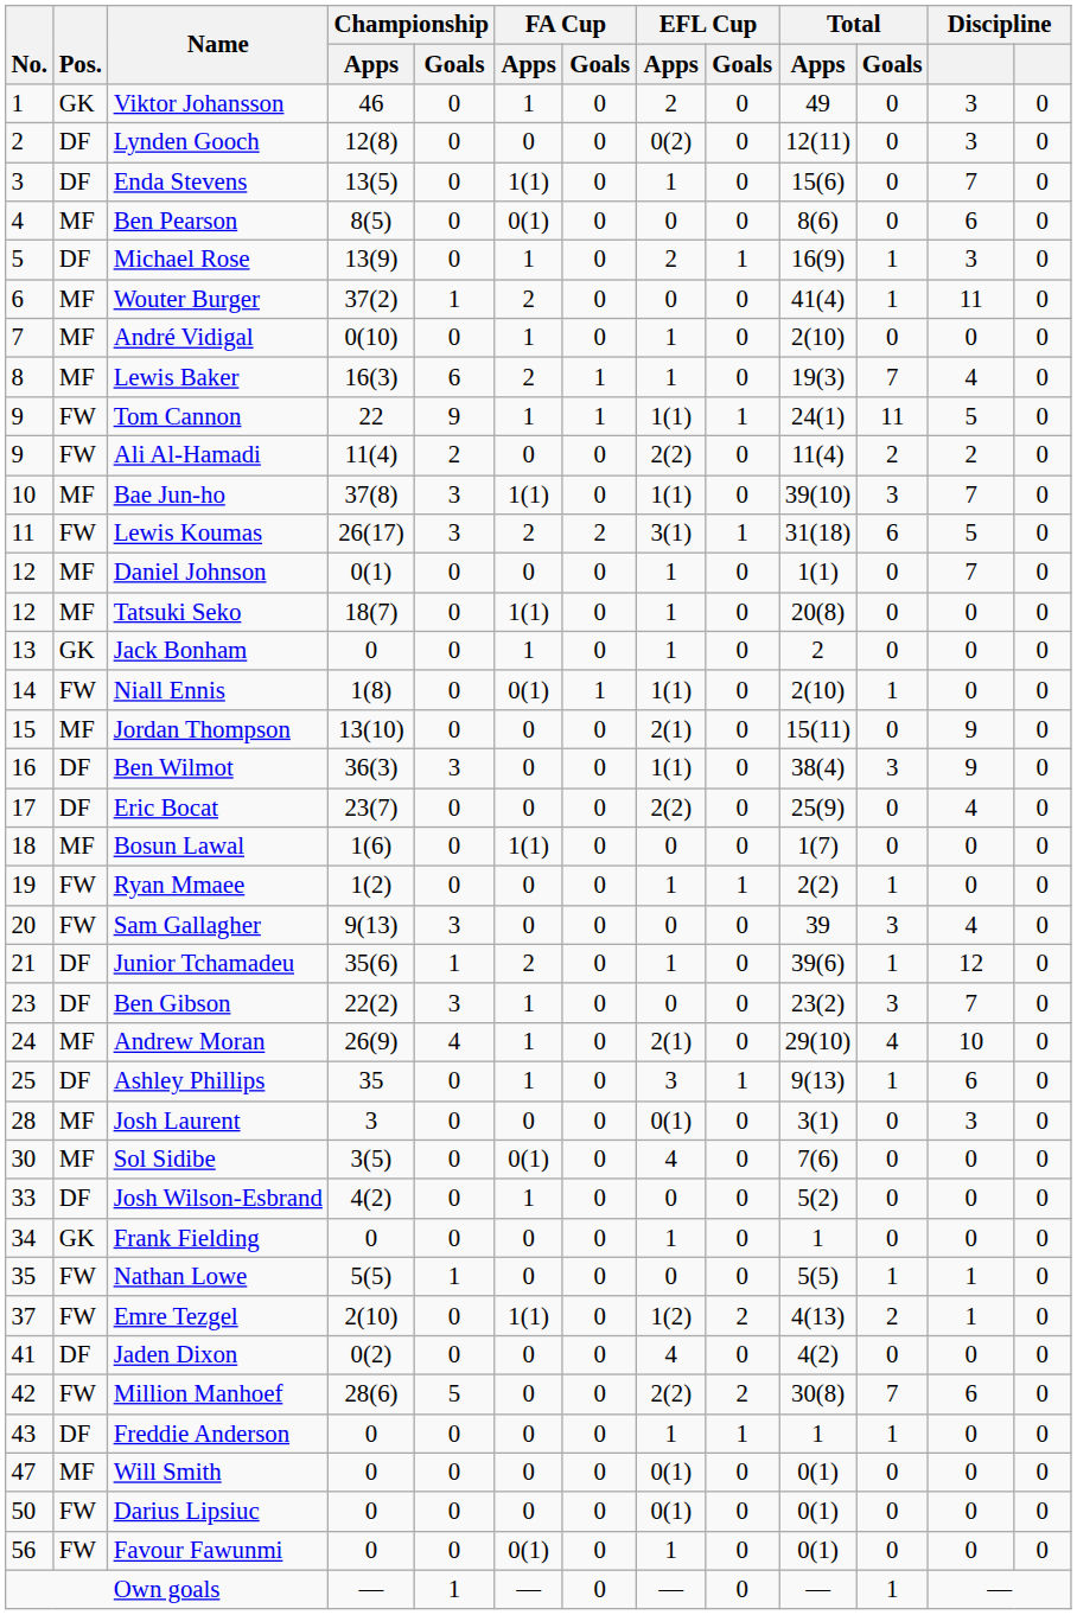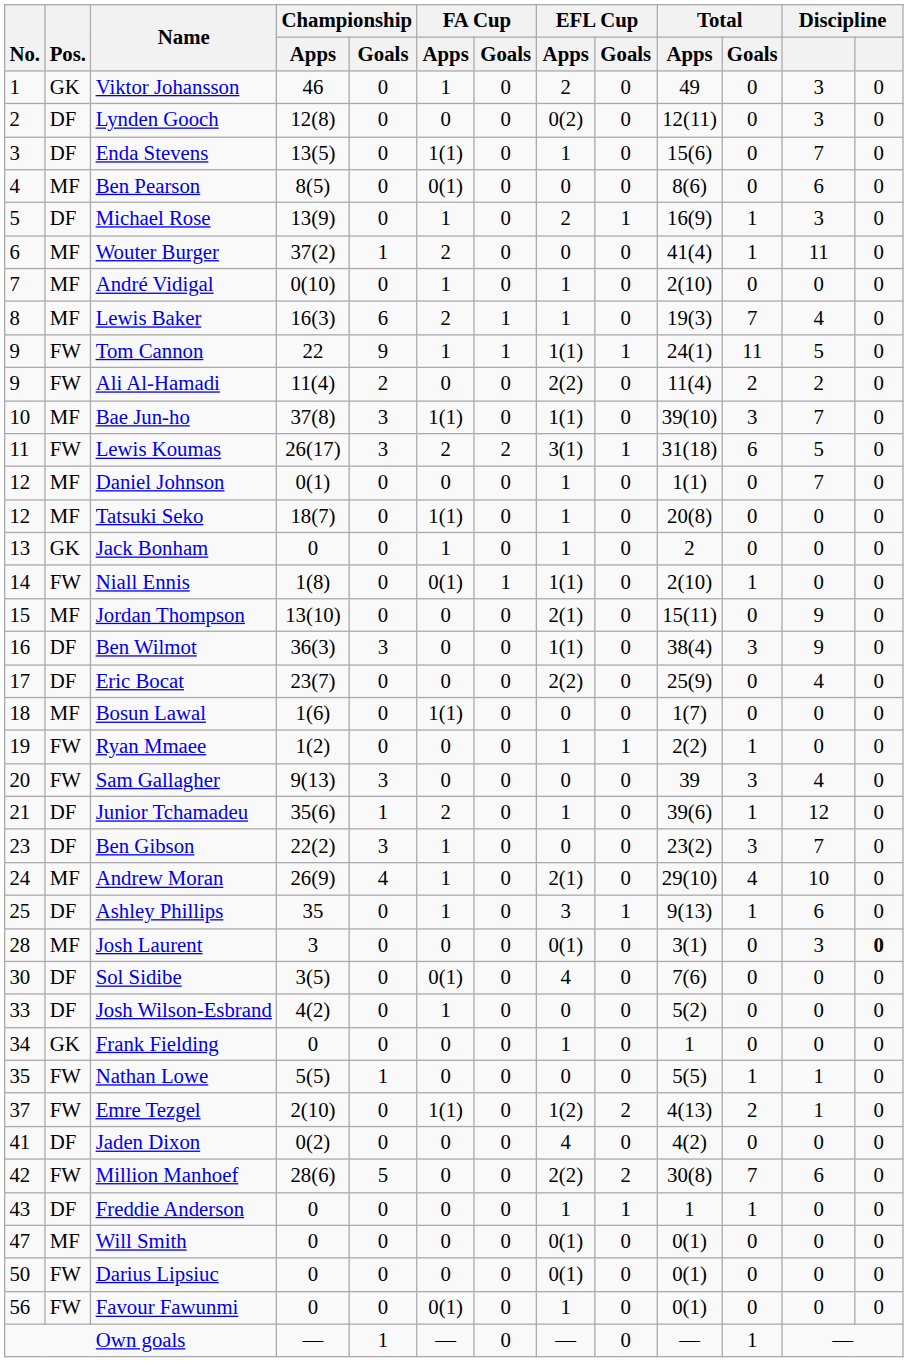Josh Laurent | column 13: normal -> bold
Sol Sidibe | Pos.: MF -> DF
